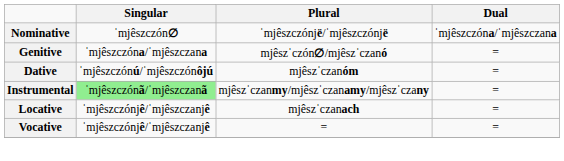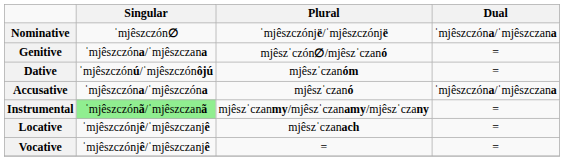+ row: Accusative | ˈmjêszczóna/ˈmjêszczóna | mjêszˈczanó | ˈmjêszczóna/ˈmjêszczana
